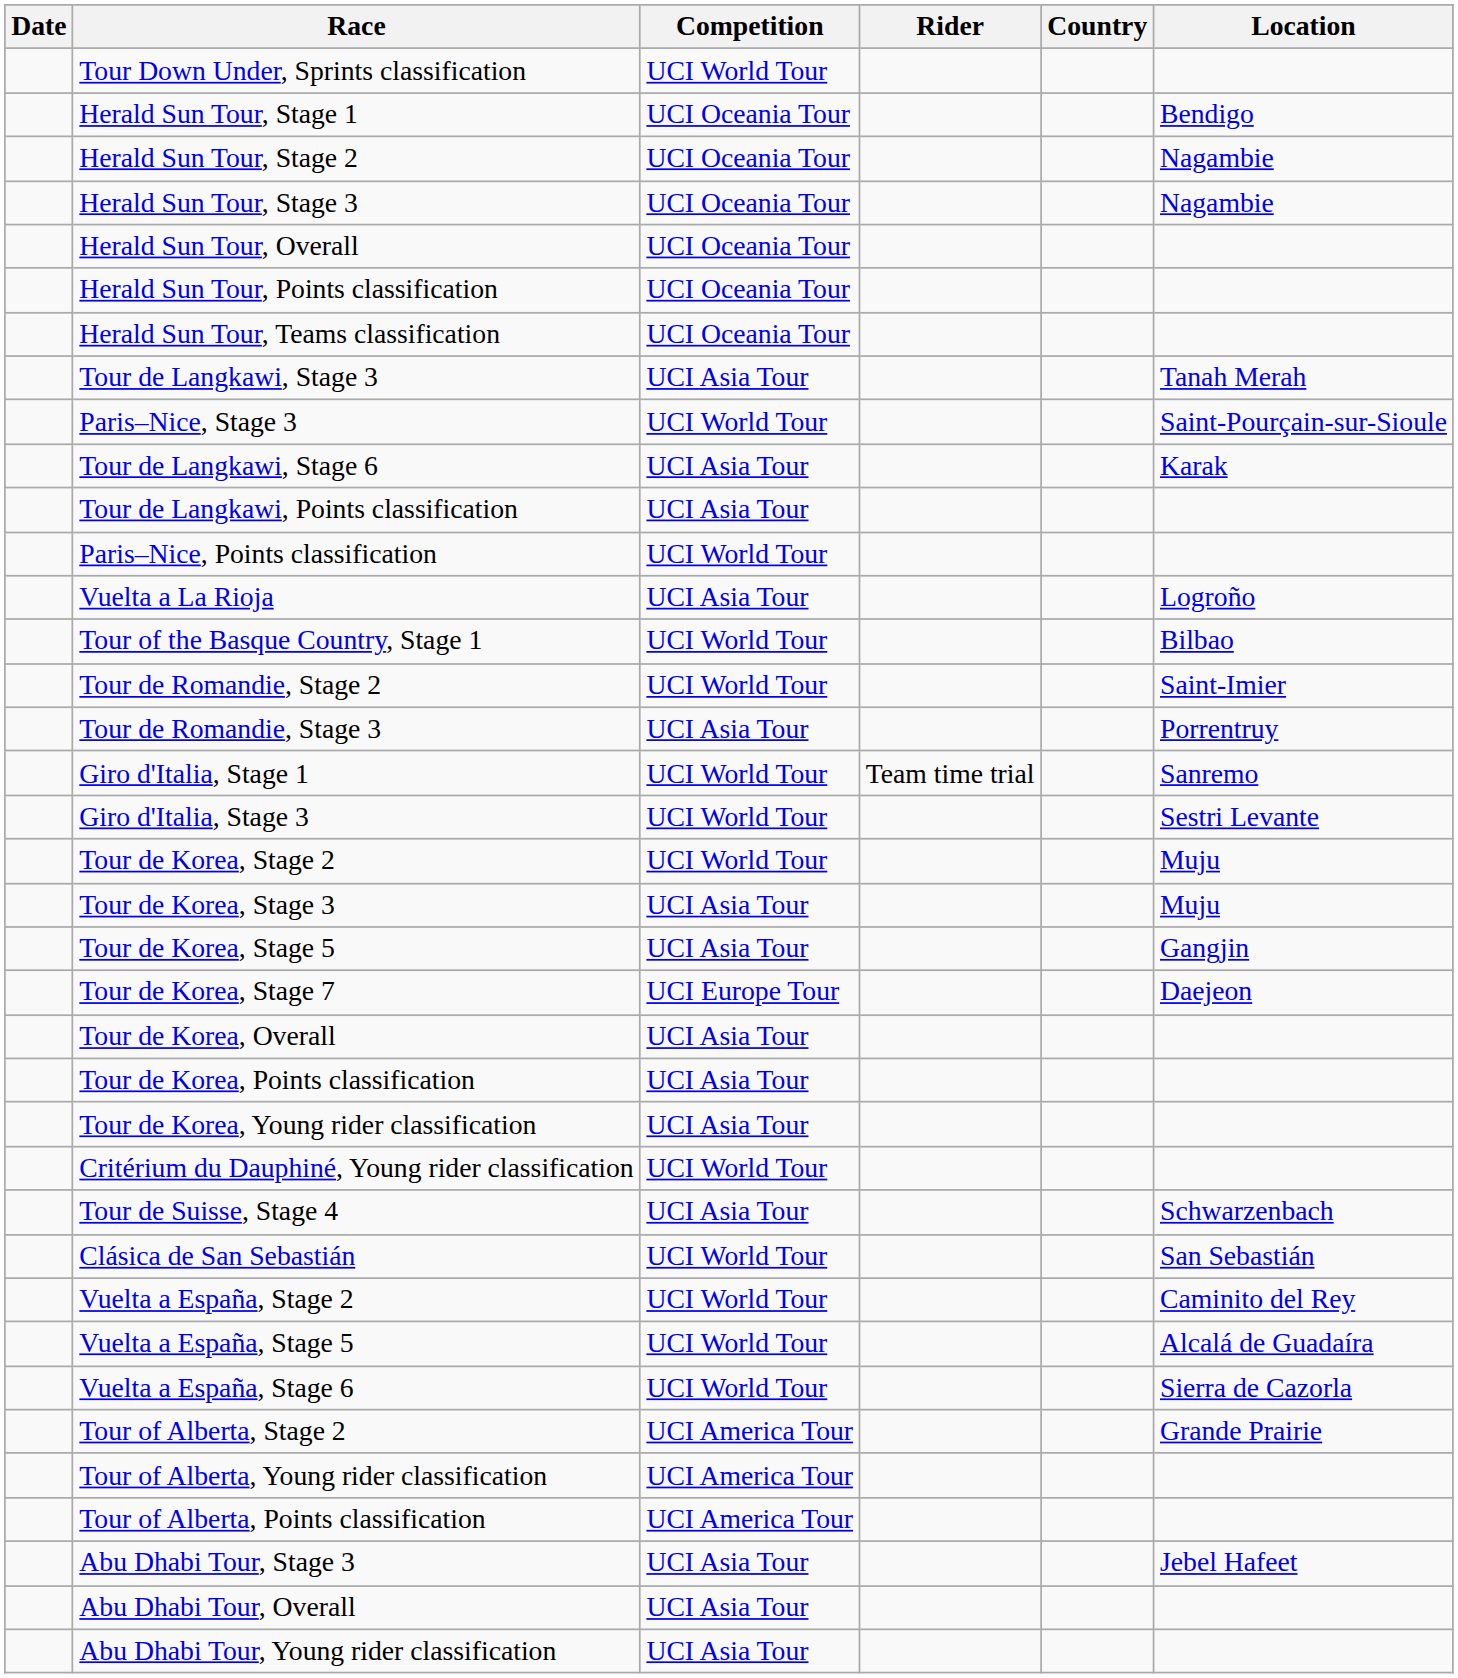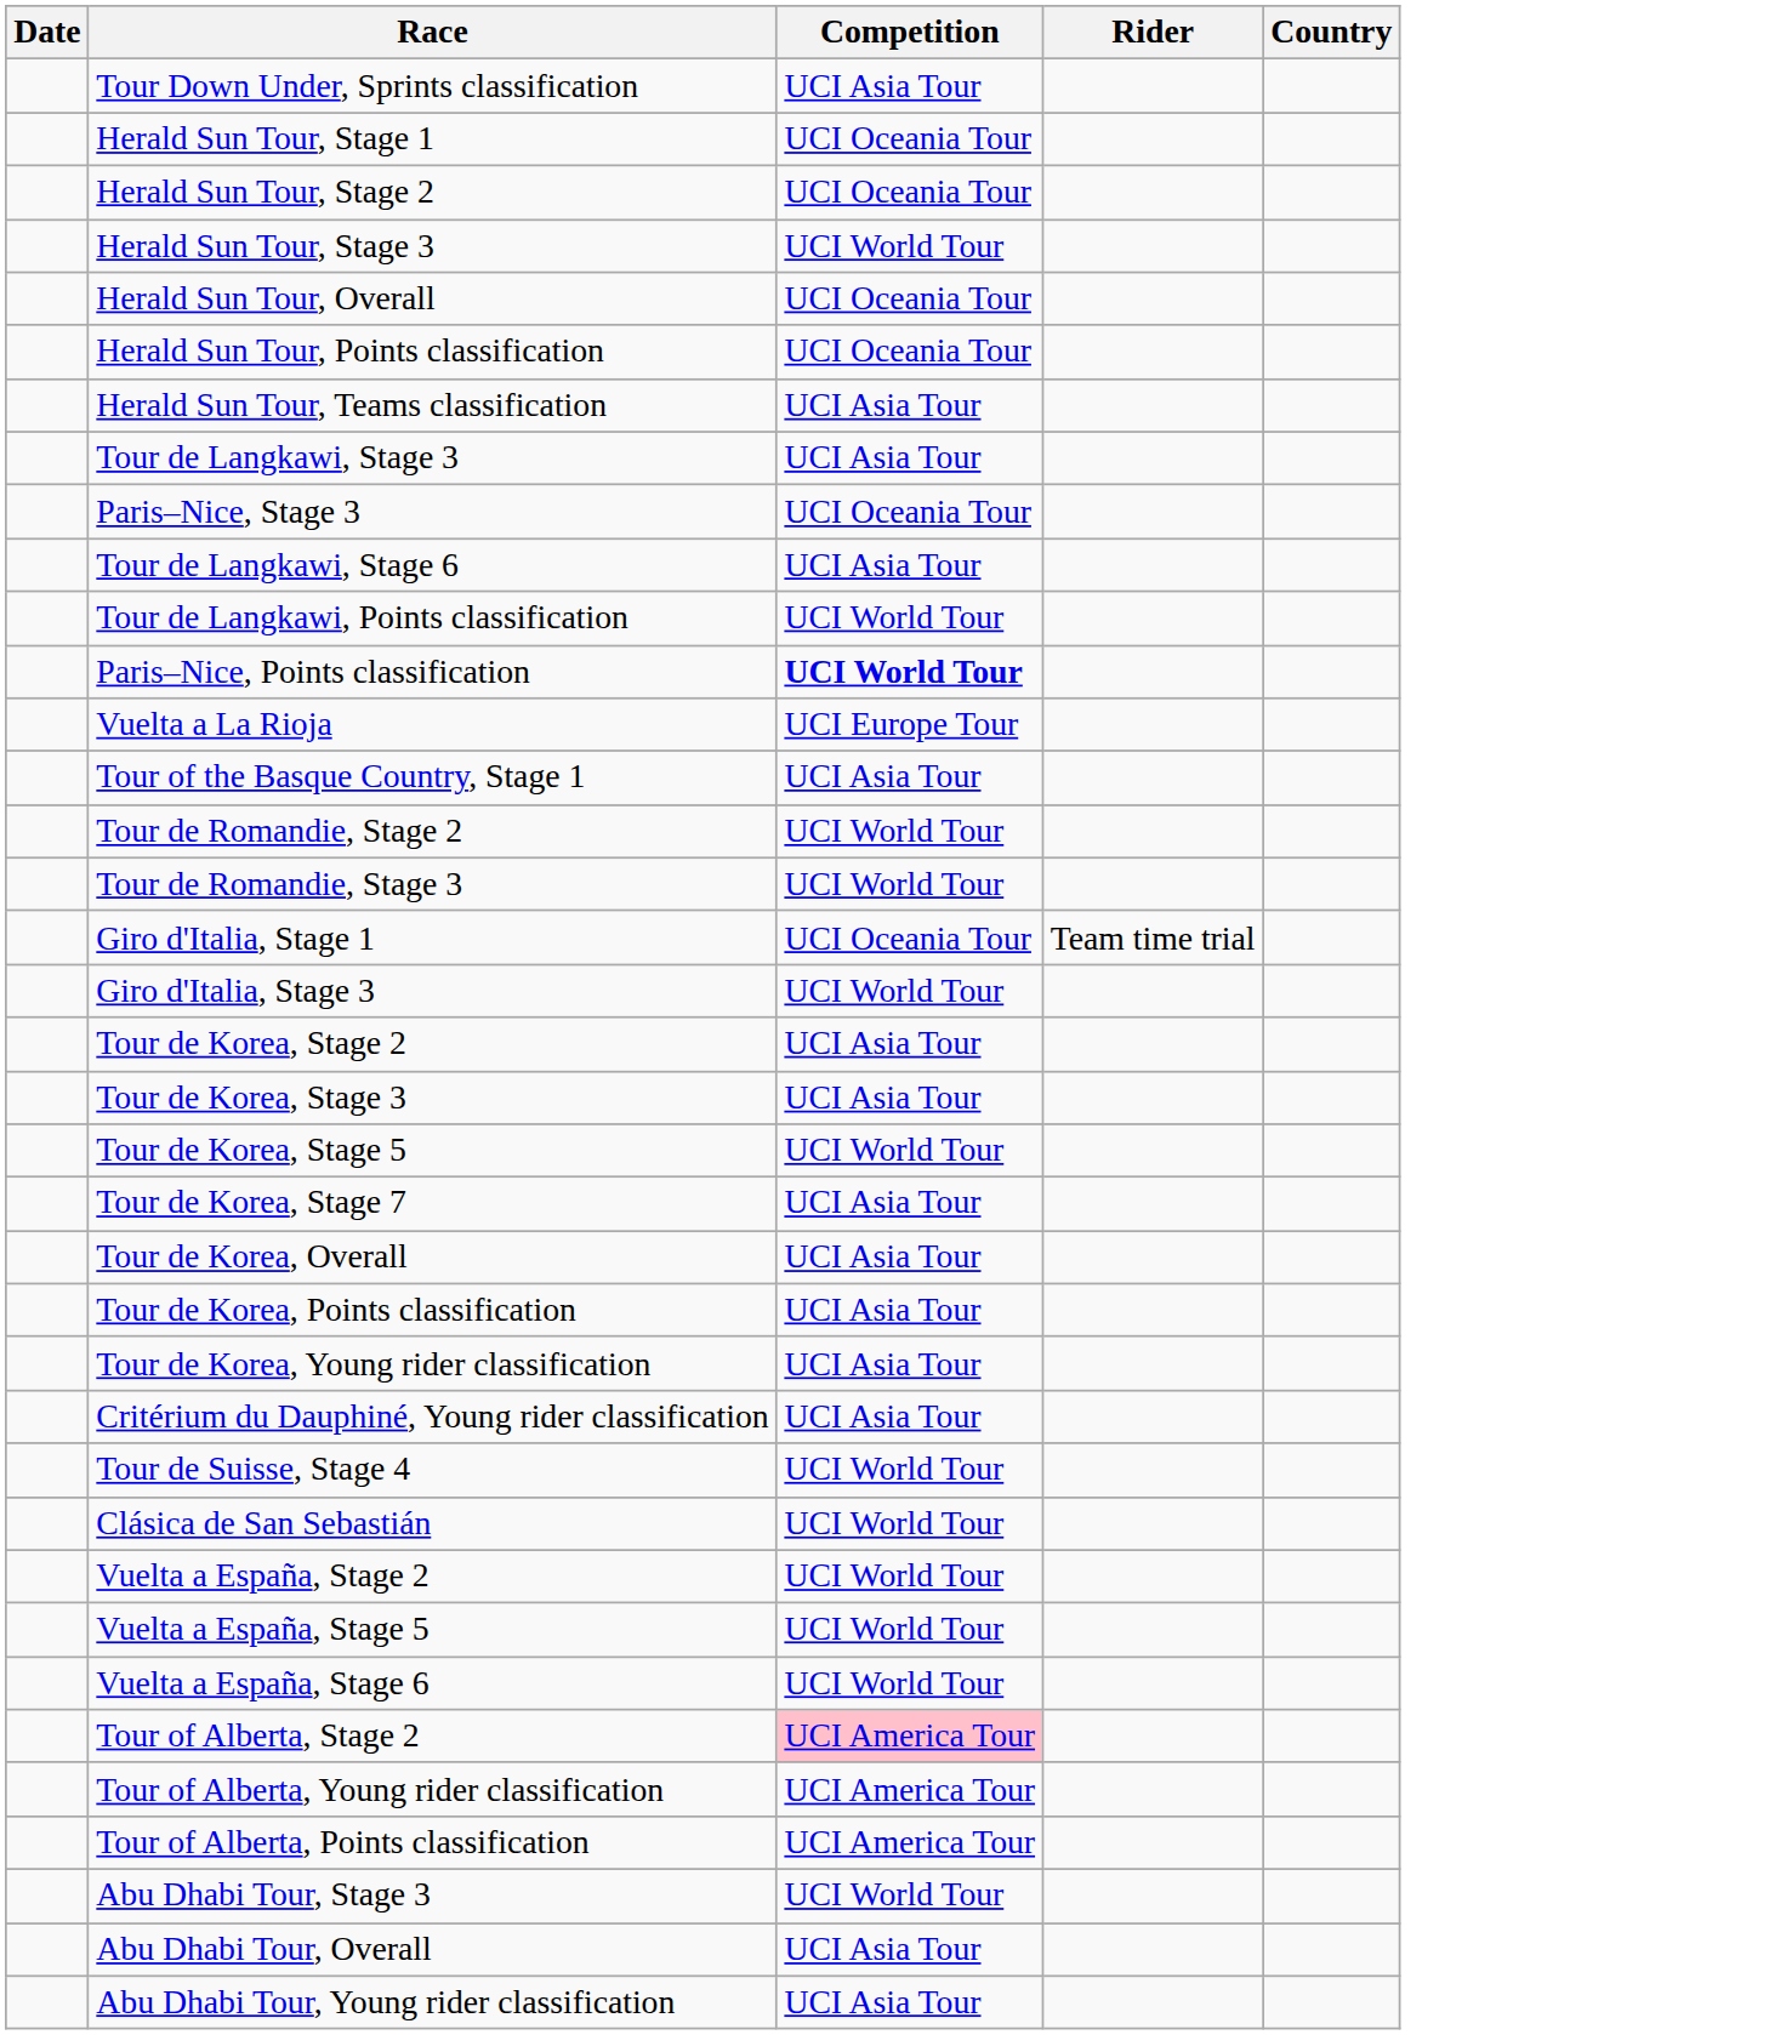- column: Location | Bendigo | Nagambie | Nagambie | Tanah Merah | Saint-Pourçain-sur-Sioule | Karak | Logroño | Bilbao | Saint-Imier | Porrentruy | Sanremo | Sestri Levante | Muju | Muju | Gangjin | Daejeon | Schwarzenbach | San Sebastián | Caminito del Rey | Alcalá de Guadaíra | Sierra de Cazorla | Grande Prairie | Jebel Hafeet
Tour Down Under, Sprints classification | Competition: UCI World Tour -> UCI Asia Tour
Herald Sun Tour, Stage 3 | Competition: UCI Oceania Tour -> UCI World Tour
Herald Sun Tour, Teams classification | Competition: UCI Oceania Tour -> UCI Asia Tour
Paris–Nice, Stage 3 | Competition: UCI World Tour -> UCI Oceania Tour
Tour de Langkawi, Points classification | Competition: UCI Asia Tour -> UCI World Tour
Paris–Nice, Points classification | Competition: normal -> bold
Vuelta a La Rioja | Competition: UCI Asia Tour -> UCI Europe Tour
Tour of the Basque Country, Stage 1 | Competition: UCI World Tour -> UCI Asia Tour
Tour de Romandie, Stage 3 | Competition: UCI Asia Tour -> UCI World Tour
Giro d'Italia, Stage 1 | Competition: UCI World Tour -> UCI Oceania Tour
Tour de Korea, Stage 2 | Competition: UCI World Tour -> UCI Asia Tour
Tour de Korea, Stage 5 | Competition: UCI Asia Tour -> UCI World Tour
Tour de Korea, Stage 7 | Competition: UCI Europe Tour -> UCI Asia Tour
Critérium du Dauphiné, Young rider classification | Competition: UCI World Tour -> UCI Asia Tour
Tour de Suisse, Stage 4 | Competition: UCI Asia Tour -> UCI World Tour
Tour of Alberta, Stage 2 | Competition: no background -> pink background
Abu Dhabi Tour, Stage 3 | Competition: UCI Asia Tour -> UCI World Tour
